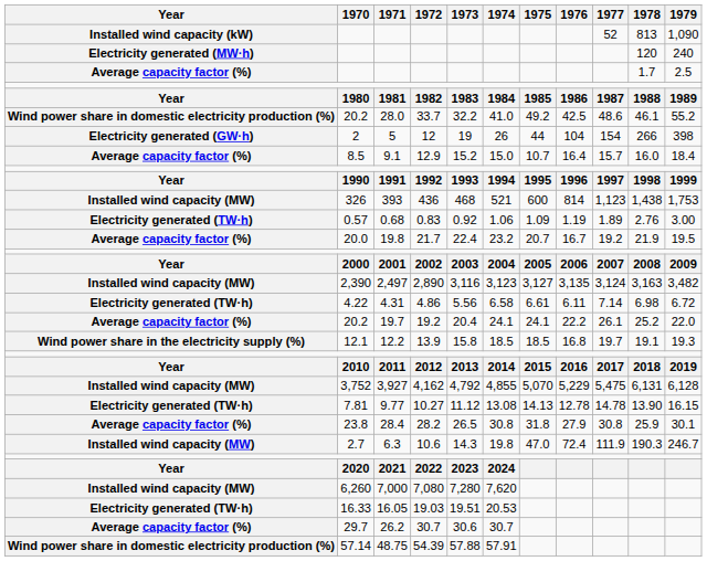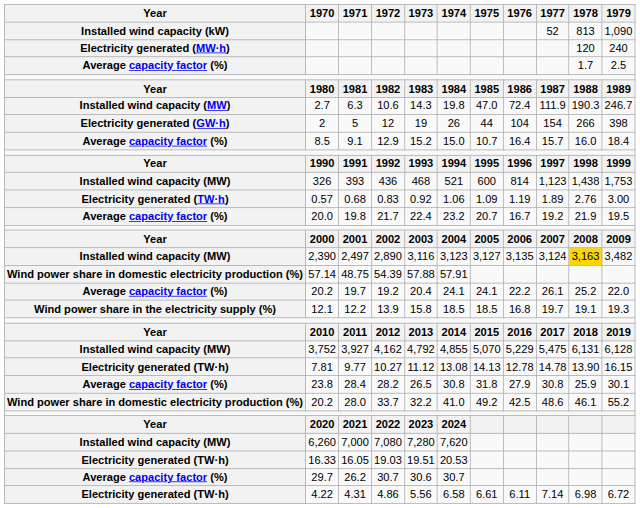rows swapped: 6.3 <-> 28.0
2,497 | 1978: no background -> gold background
rows swapped: 4.31 <-> 48.75
